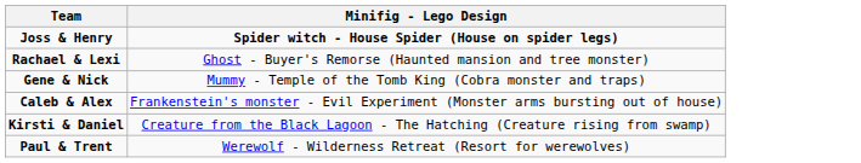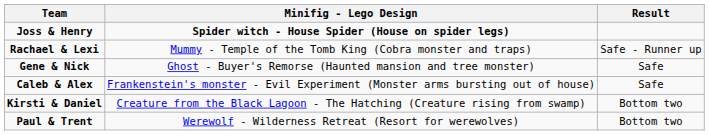+ column: Result | Safe - Runner up | Safe | Safe | Bottom two | Bottom two
Rachael & Lexi | Minifig - Lego Design: Ghost - Buyer's Remorse (Haunted mansion and tree monster) -> Mummy - Temple of the Tomb King (Cobra monster and traps)
Gene & Nick | Minifig - Lego Design: Mummy - Temple of the Tomb King (Cobra monster and traps) -> Ghost - Buyer's Remorse (Haunted mansion and tree monster)
